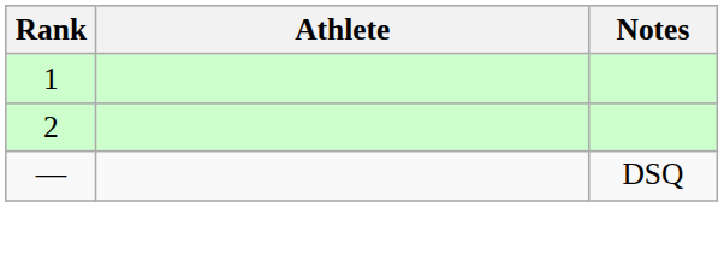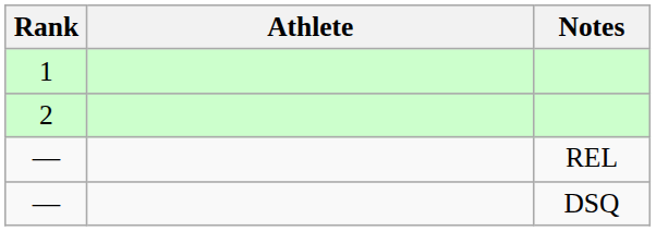+ row: — | REL
